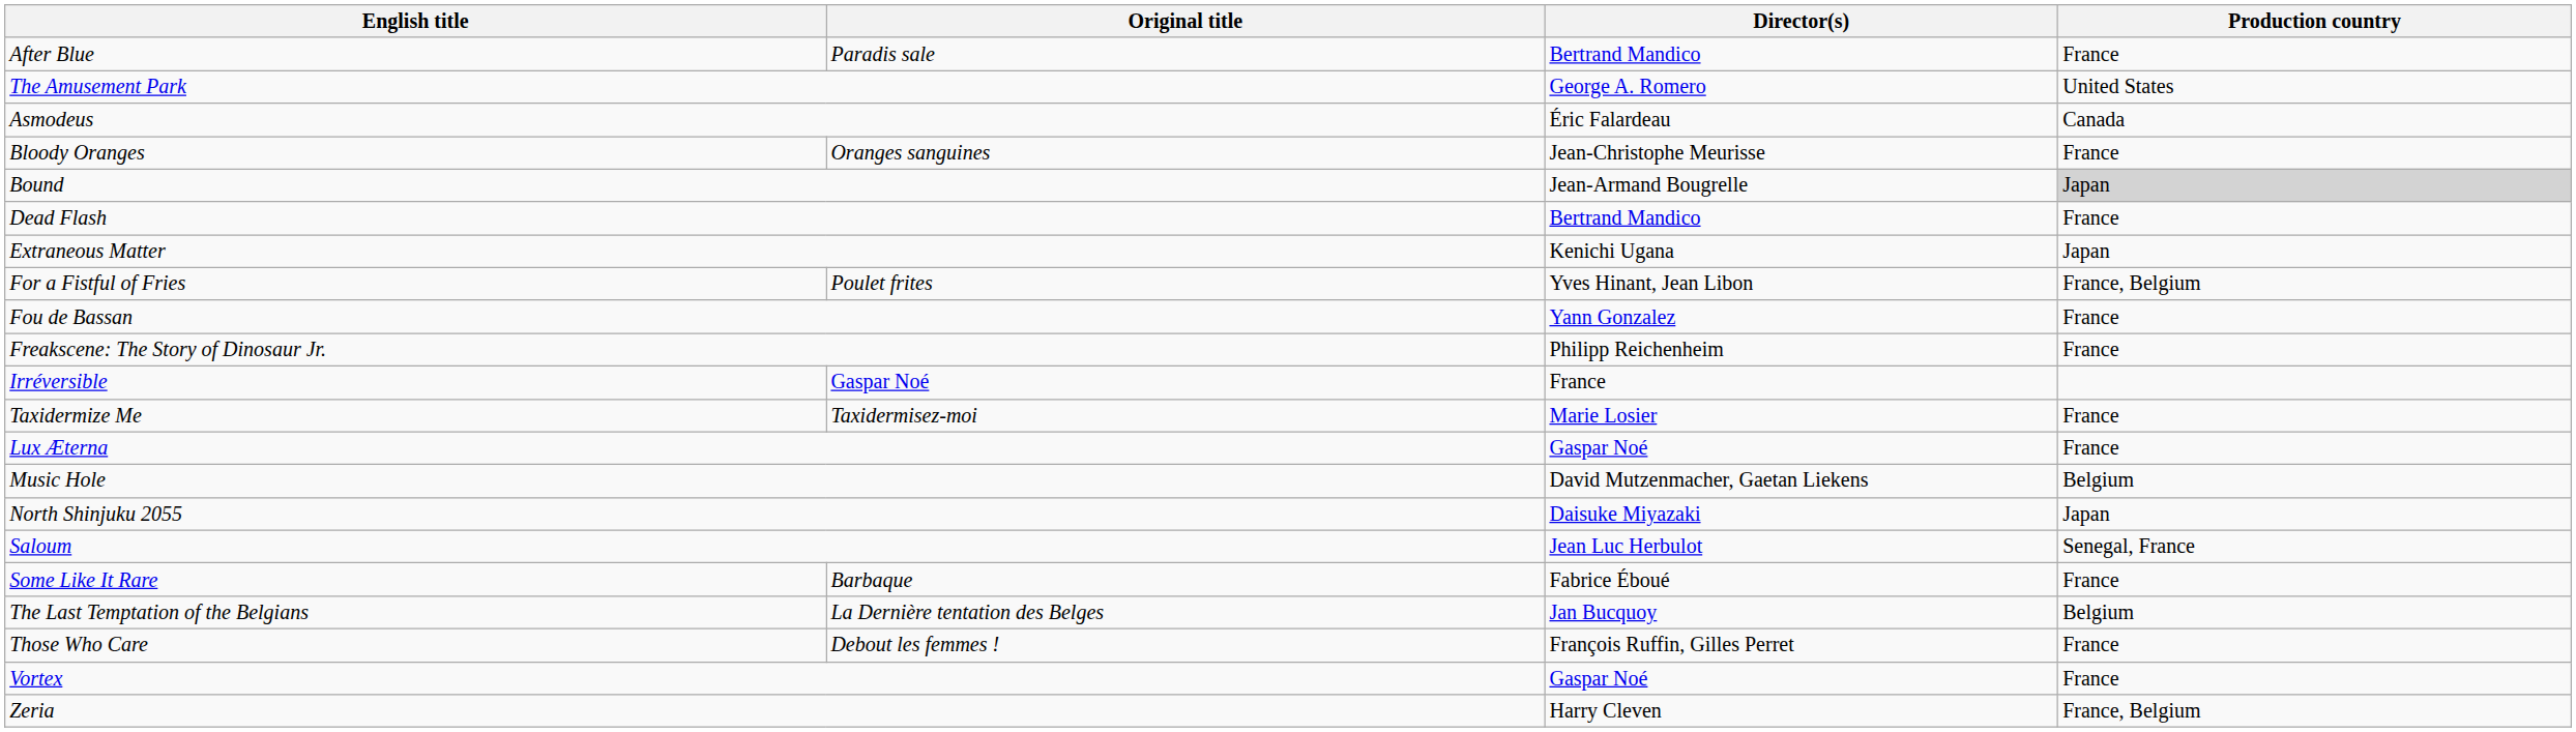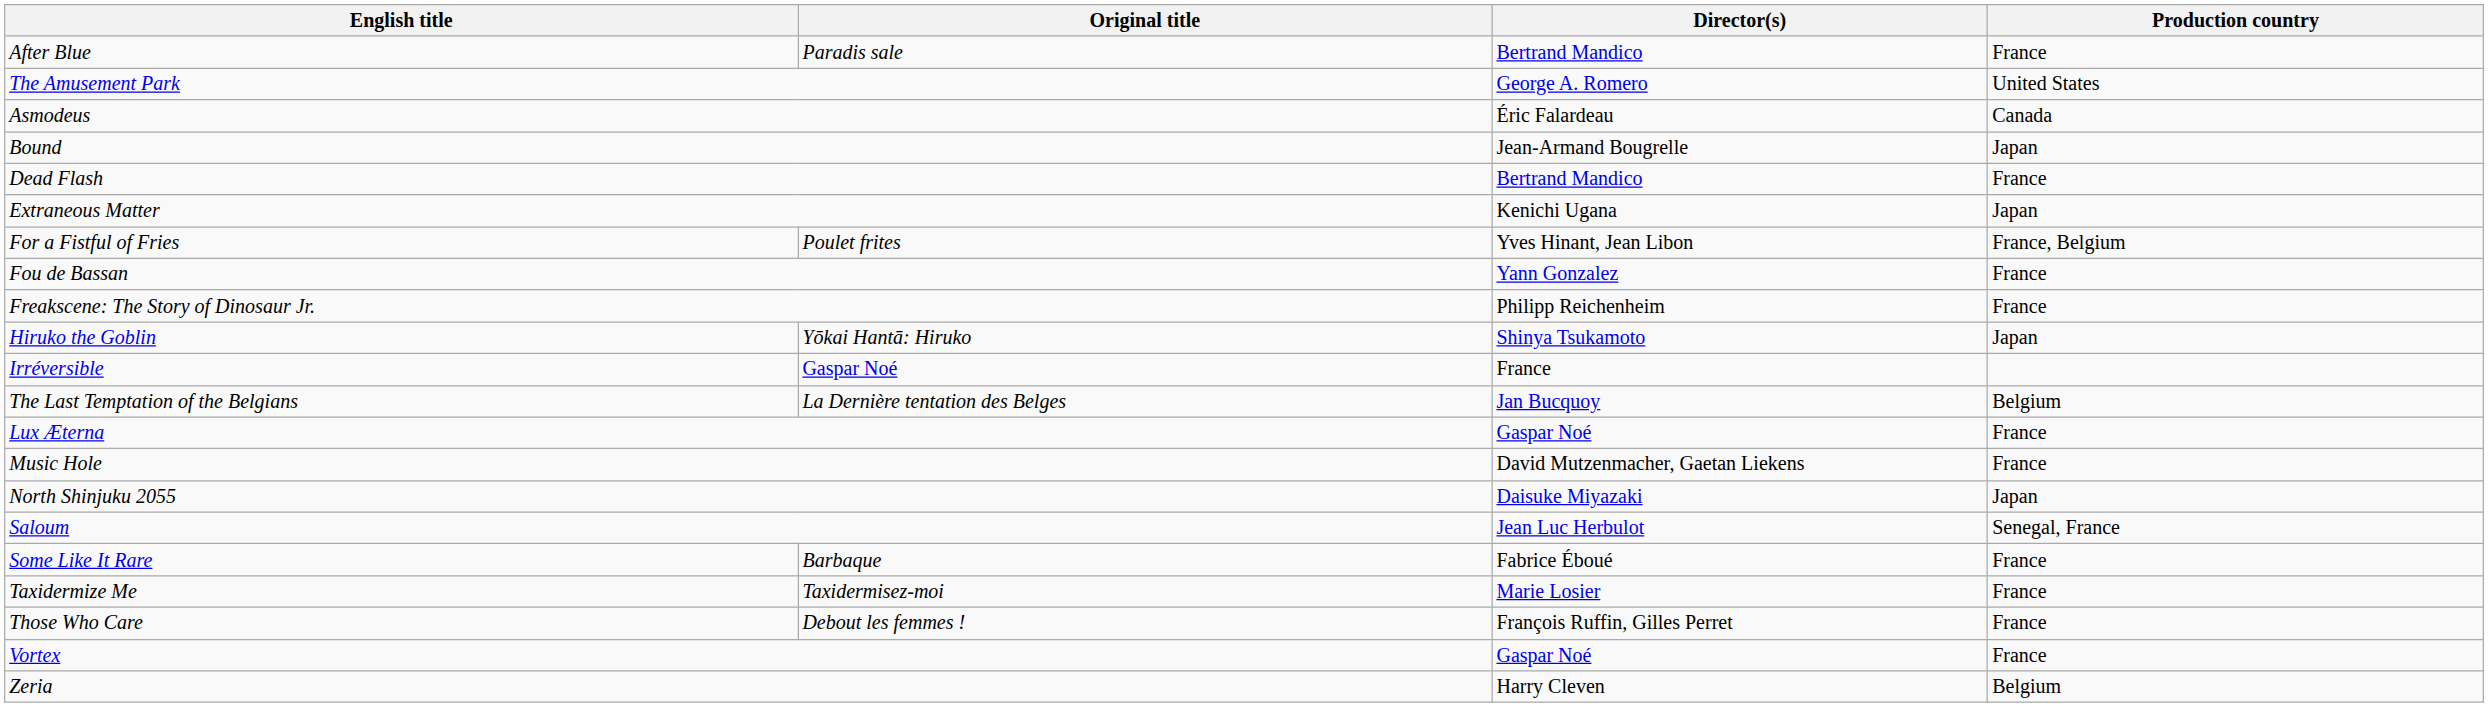- row: Bloody Oranges | Oranges sanguines | Jean-Christophe Meurisse | France
Bound | Production country: lightgrey background -> no background
+ row: Hiruko the Goblin | Yōkai Hantā: Hiruko | Shinya Tsukamoto | Japan
rows swapped: The Last Temptation of the Belgians <-> Taxidermize Me
Music Hole | Production country: Belgium -> France
Zeria | Production country: France, Belgium -> Belgium
